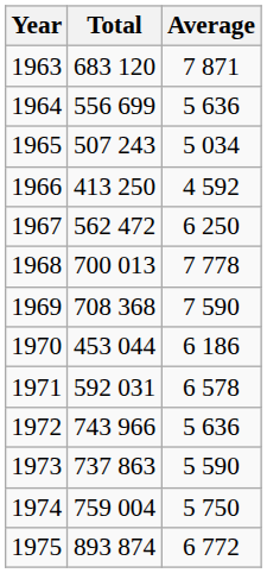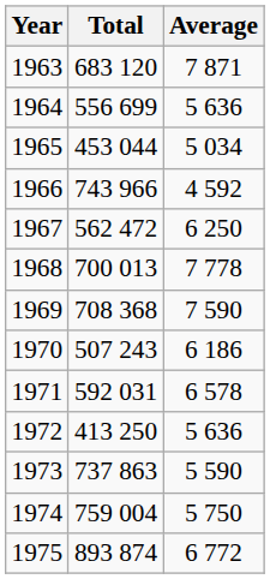1965 | Total: 507 243 -> 453 044
1966 | Total: 413 250 -> 743 966
1970 | Total: 453 044 -> 507 243
1972 | Total: 743 966 -> 413 250
